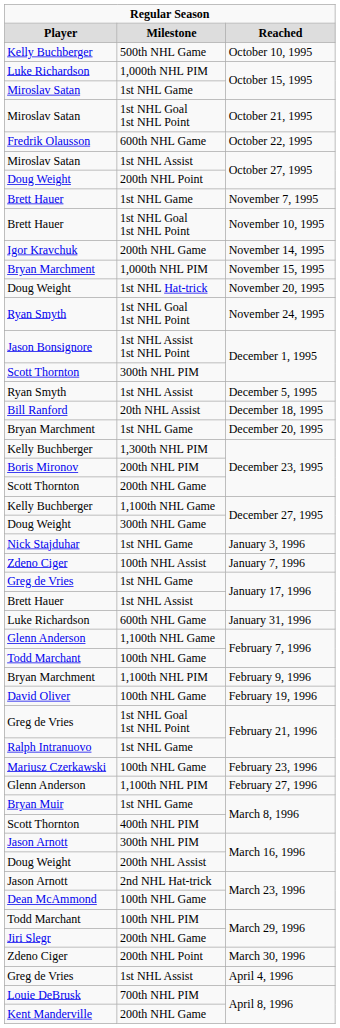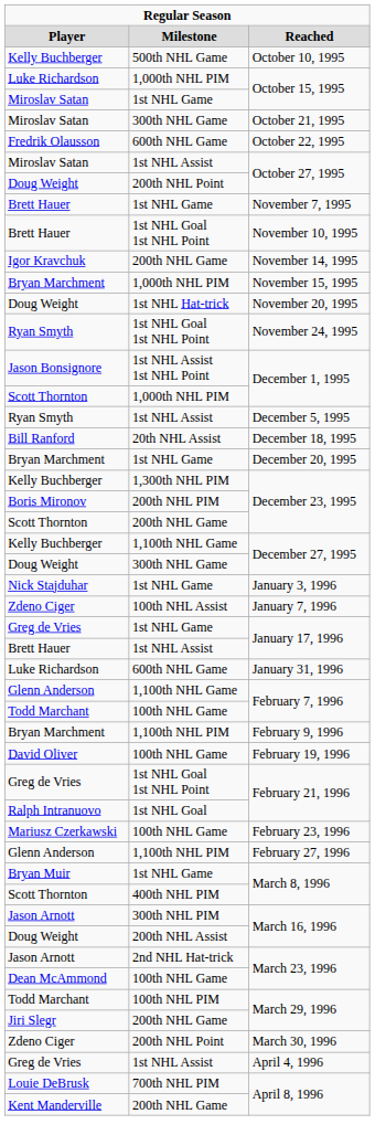October 21, 1995 | column 2: 1st NHL Goal 1st NHL Point -> 300th NHL Game
Scott Thornton / December 1, 1995 | column 2: 300th NHL PIM -> 1,000th NHL PIM
Ralph Intranuovo / February 21, 1996 | column 2: 1st NHL Game -> 1st NHL Goal
